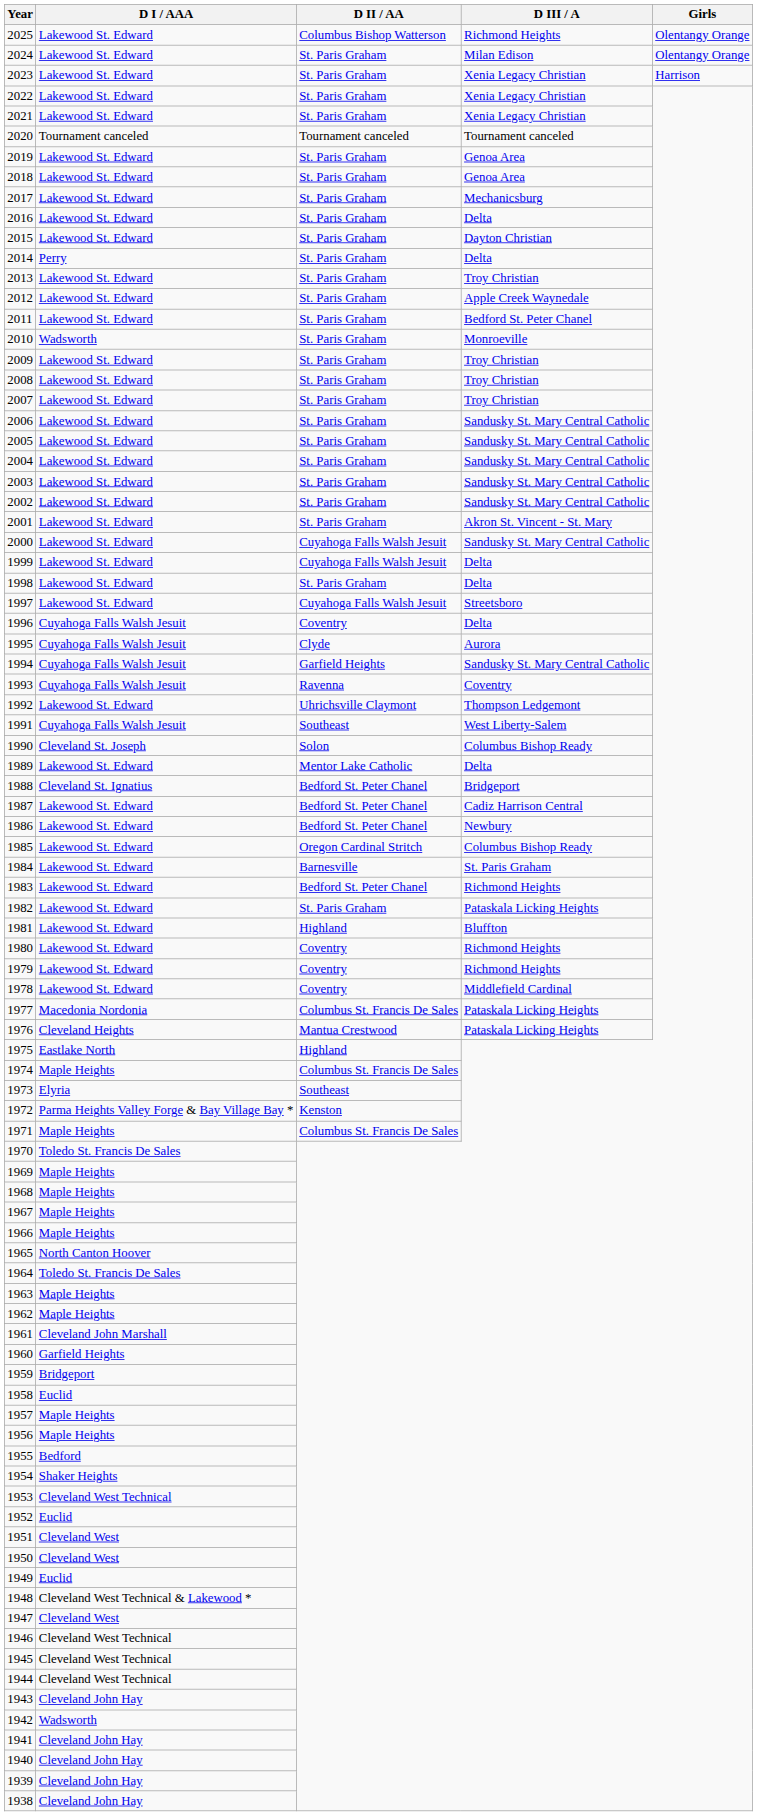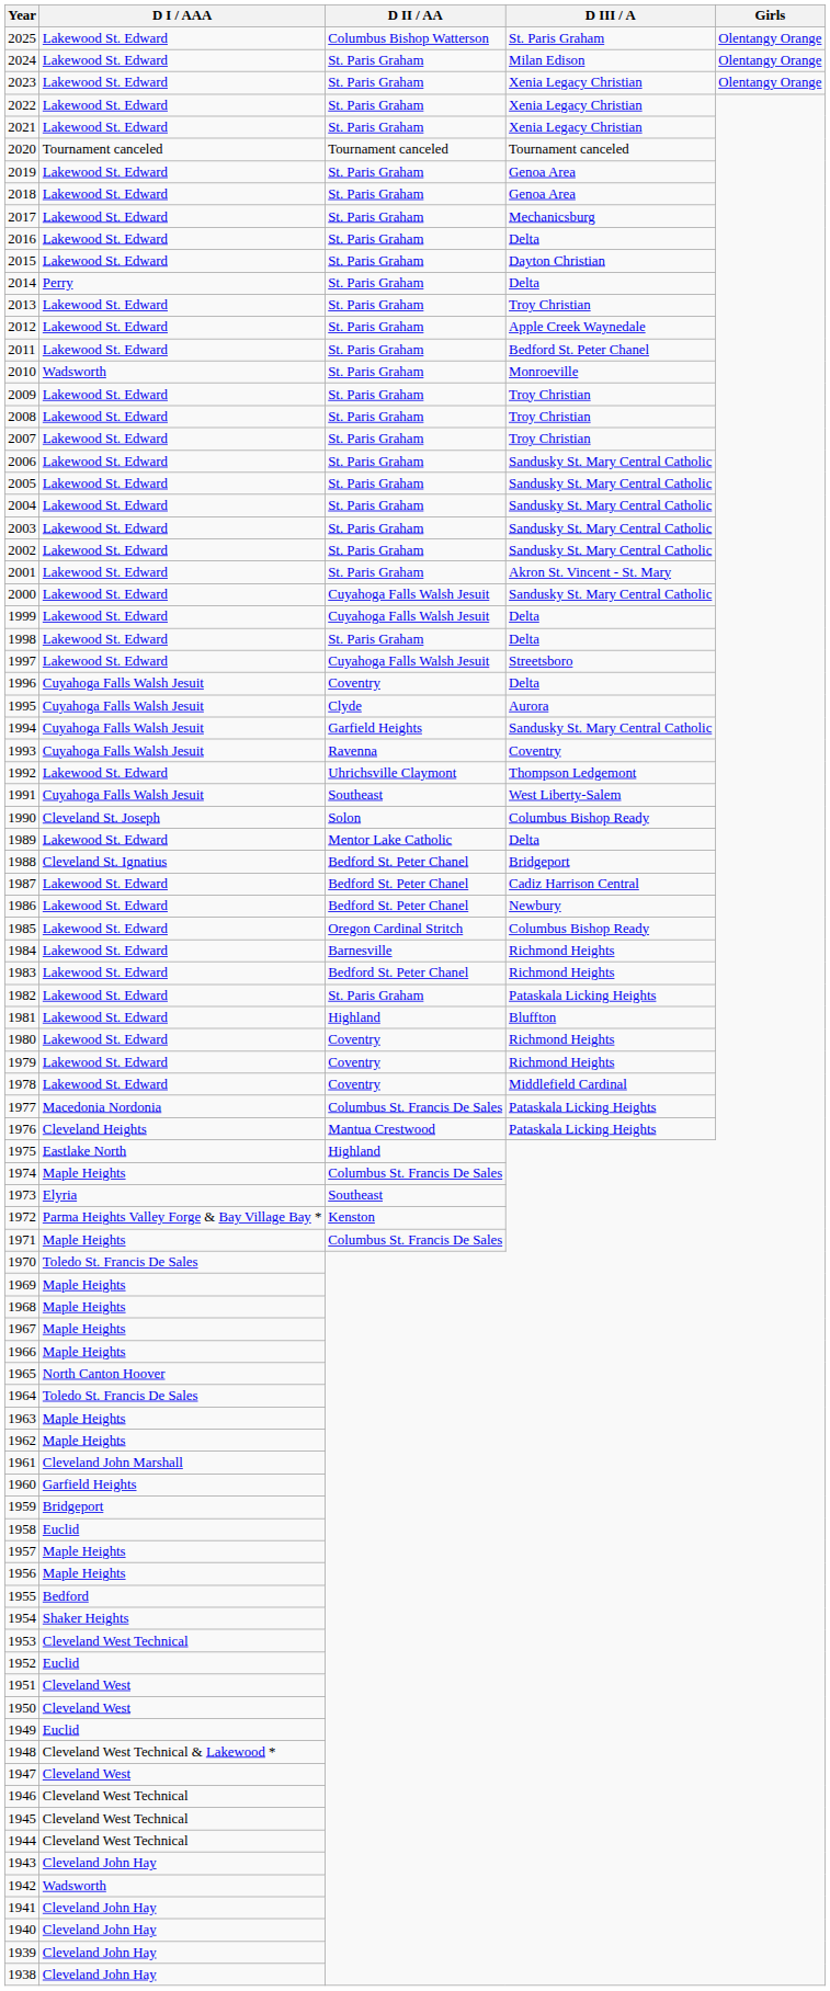2025 | D III / A: Richmond Heights -> St. Paris Graham
2023 | Girls: Harrison -> Olentangy Orange
1984 | D III / A: St. Paris Graham -> Richmond Heights
